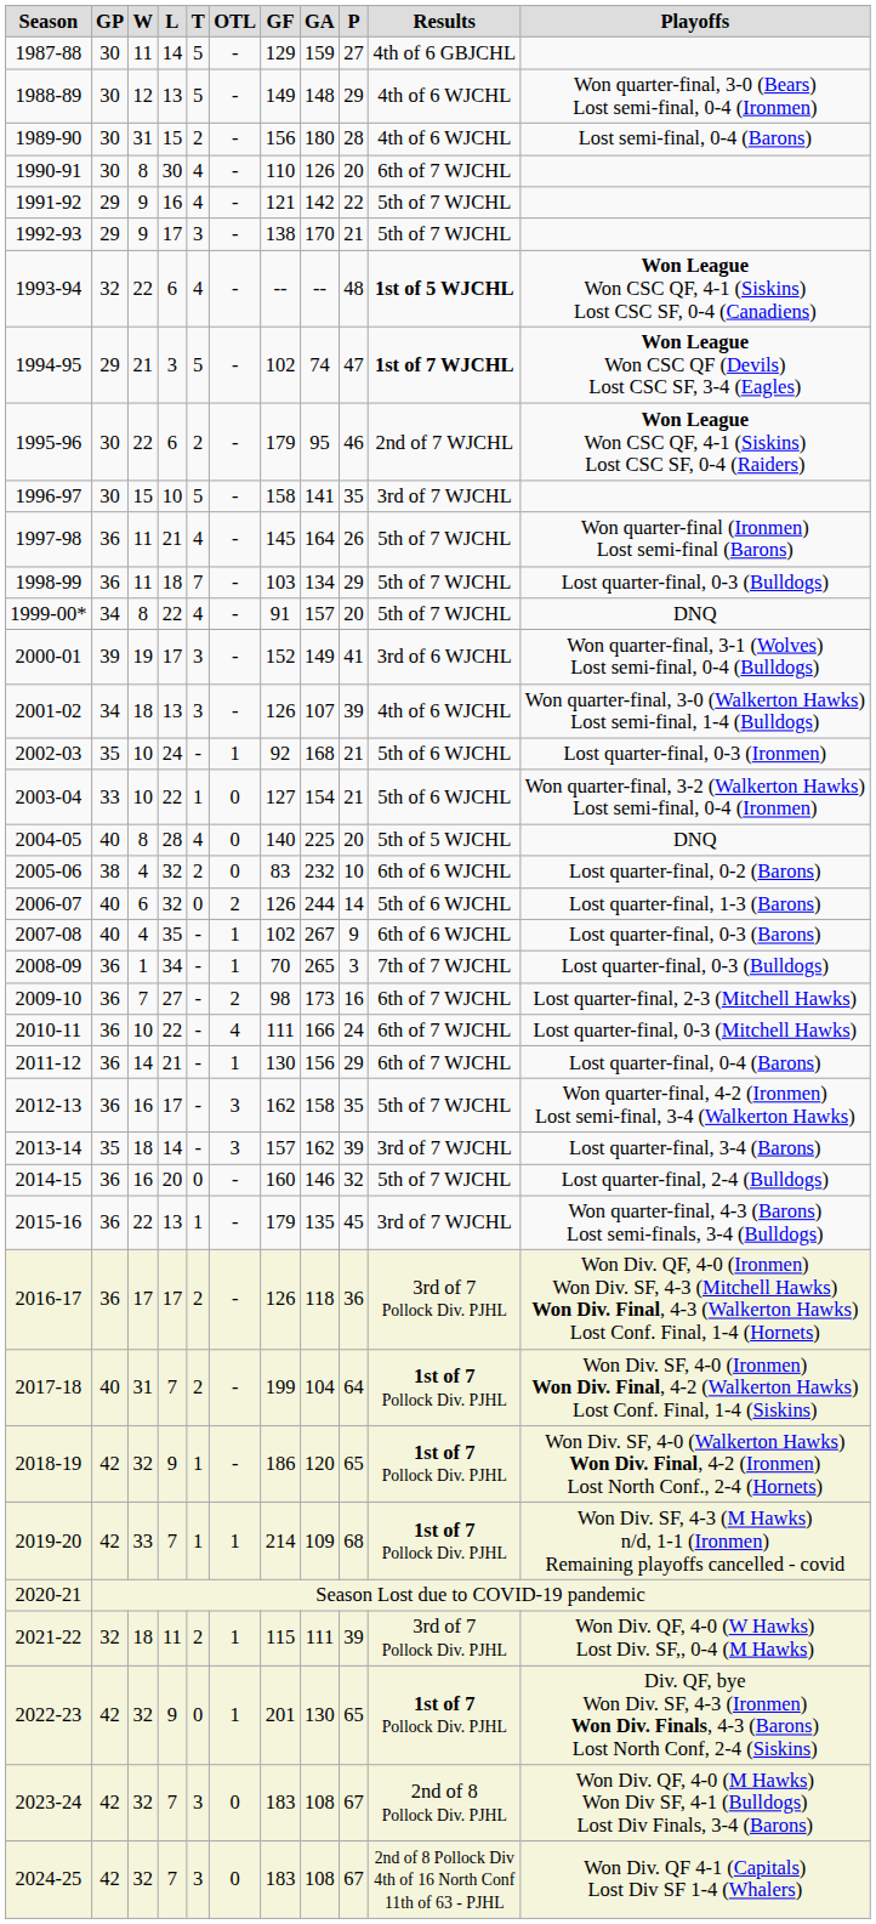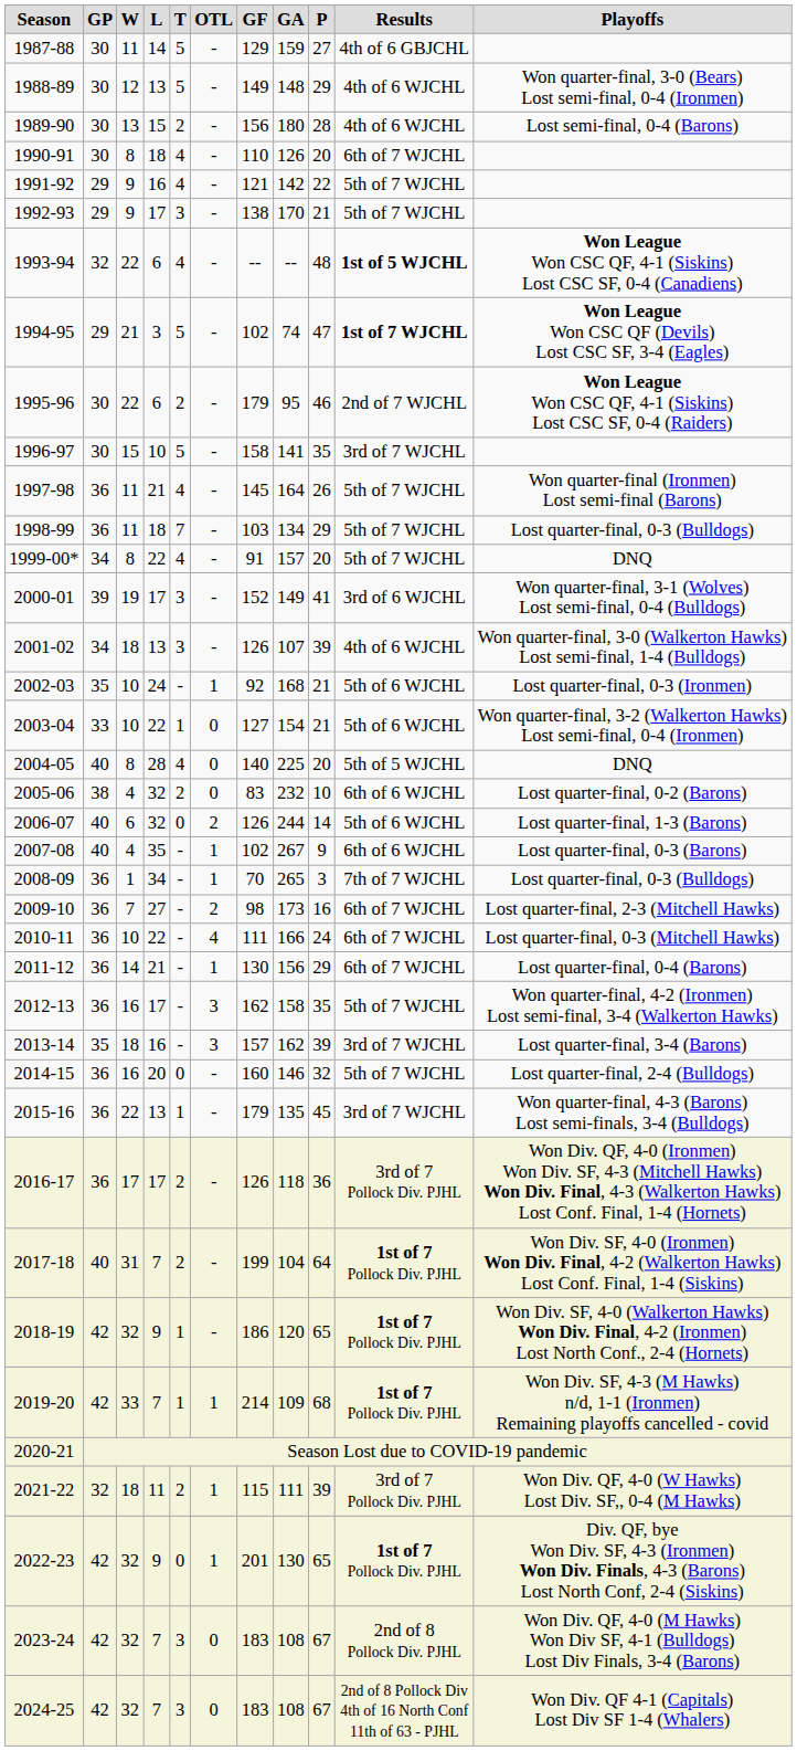1989-90 | W: 31 -> 13
1990-91 | L: 30 -> 18
2013-14 | L: 14 -> 16
